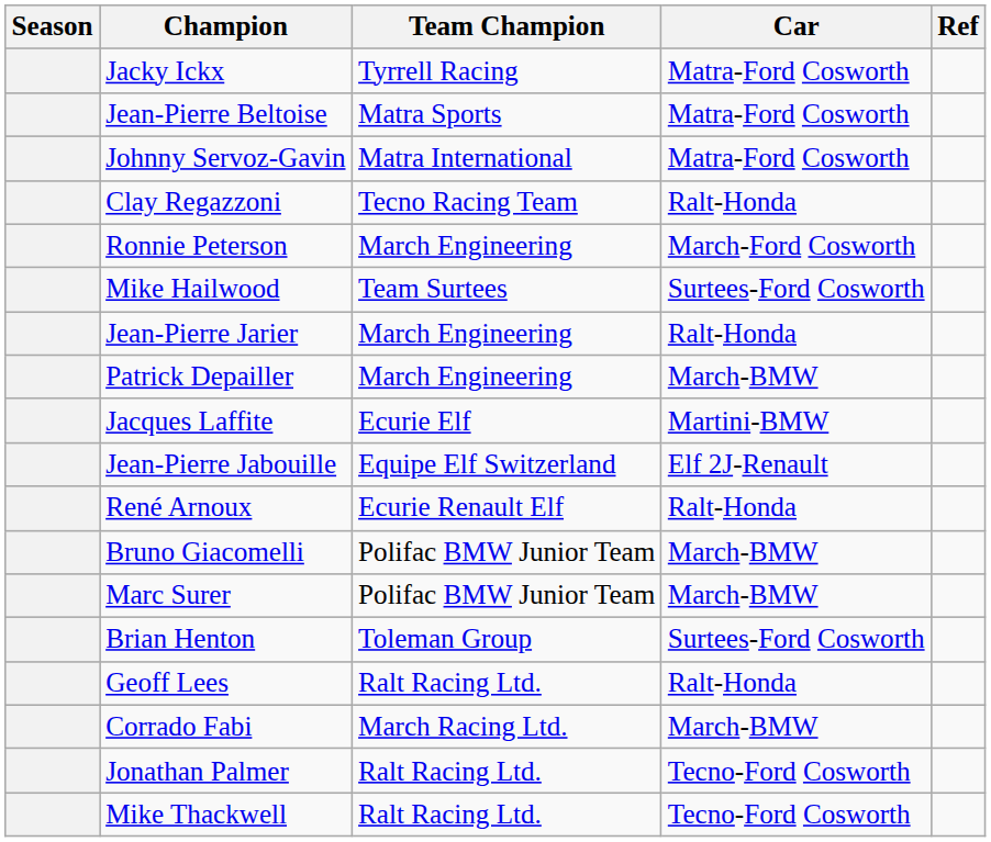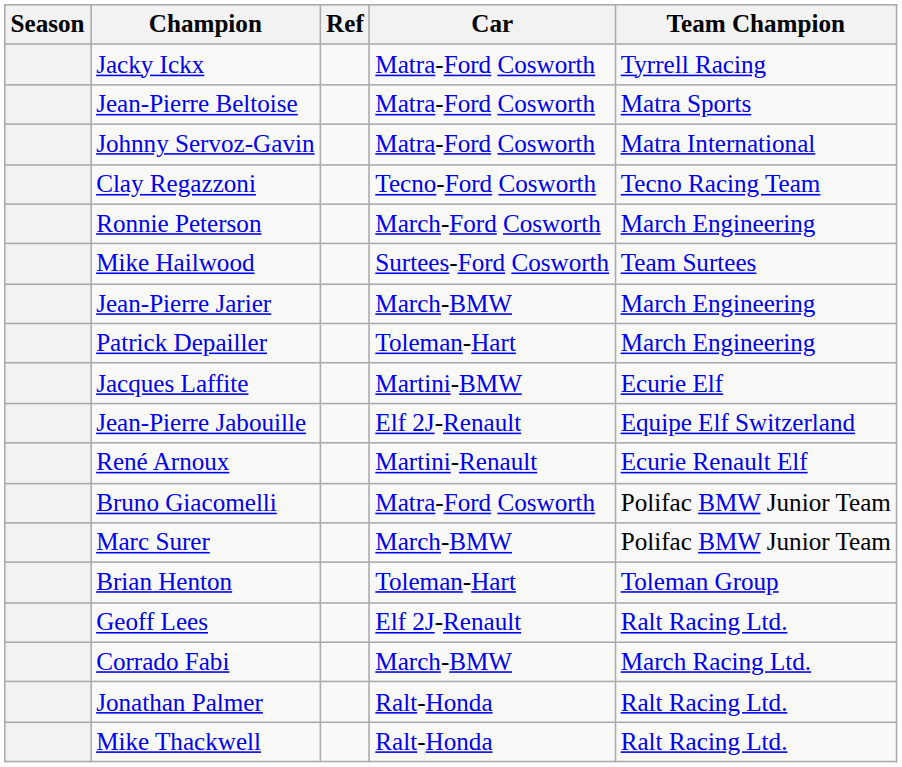columns swapped: Team Champion <-> Ref
Clay Regazzoni | Car: Ralt-Honda -> Tecno-Ford Cosworth
Jean-Pierre Jarier | Car: Ralt-Honda -> March-BMW
Patrick Depailler | Car: March-BMW -> Toleman-Hart
René Arnoux | Car: Ralt-Honda -> Martini-Renault
Bruno Giacomelli | Car: March-BMW -> Matra-Ford Cosworth
Brian Henton | Car: Surtees-Ford Cosworth -> Toleman-Hart
Geoff Lees | Car: Ralt-Honda -> Elf 2J-Renault
Jonathan Palmer | Car: Tecno-Ford Cosworth -> Ralt-Honda
Mike Thackwell | Car: Tecno-Ford Cosworth -> Ralt-Honda
